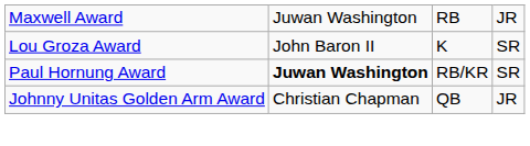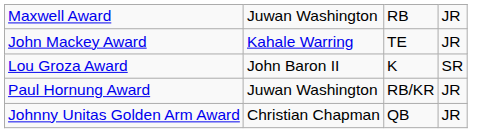+ row: John Mackey Award | Kahale Warring | TE | JR
Paul Hornung Award | column 2: bold -> normal
Paul Hornung Award | column 4: SR -> JR
